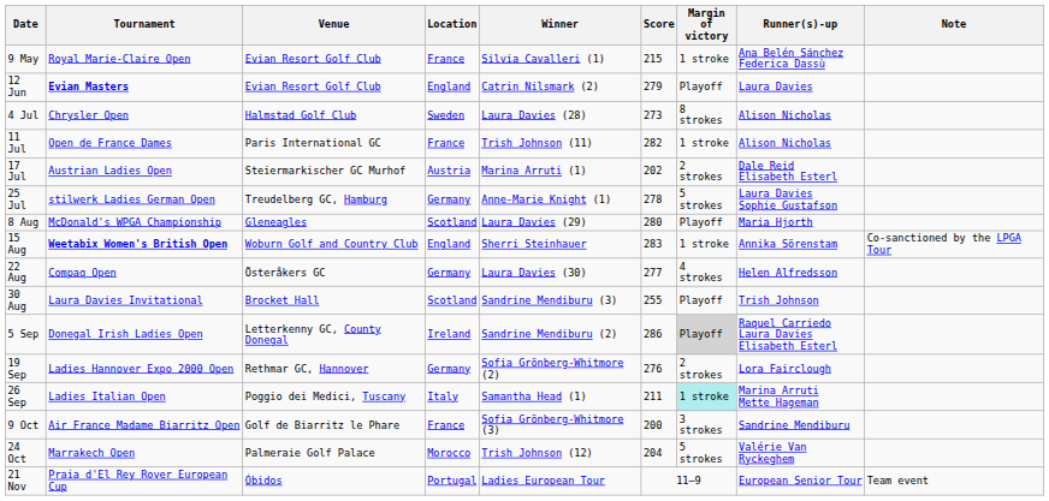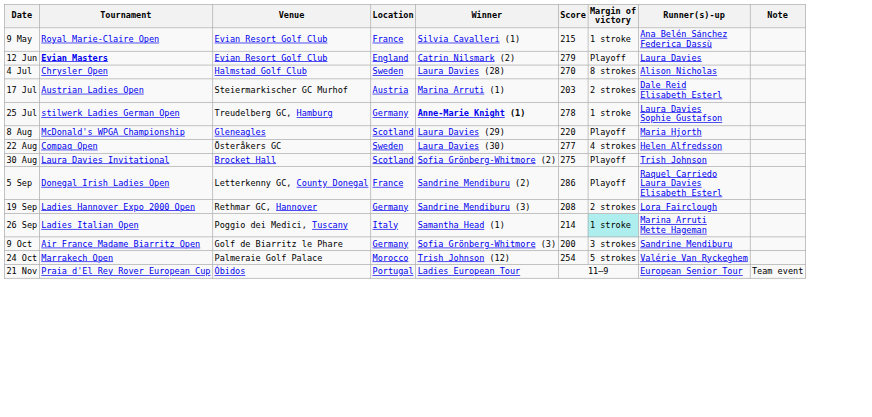4 Jul | Score: 273 -> 270
- row: 11 Jul | Open de France Dames | Paris International GC | France | Trish Johnson (11) | 282 | 1 stroke | Alison Nicholas
17 Jul | Score: 202 -> 203
25 Jul | Winner: normal -> bold
25 Jul | Margin of victory: 5 strokes -> 1 stroke
8 Aug | Score: 280 -> 220
- row: 15 Aug | Weetabix Women's British Open | Woburn Golf and Country Club | England | Sherri Steinhauer | 283 | 1 stroke | Annika Sörenstam | Co-sanctioned by the LPGA Tour
22 Aug | Location: Germany -> Sweden
30 Aug | Winner: Sandrine Mendiburu (3) -> Sofia Grönberg-Whitmore (2)
30 Aug | Score: 255 -> 275
5 Sep | Location: Ireland -> France
5 Sep | Margin of victory: lightgrey background -> no background
19 Sep | Winner: Sofia Grönberg-Whitmore (2) -> Sandrine Mendiburu (3)
19 Sep | Score: 276 -> 208
26 Sep | Score: 211 -> 214
9 Oct | Location: France -> Germany
24 Oct | Score: 204 -> 254
